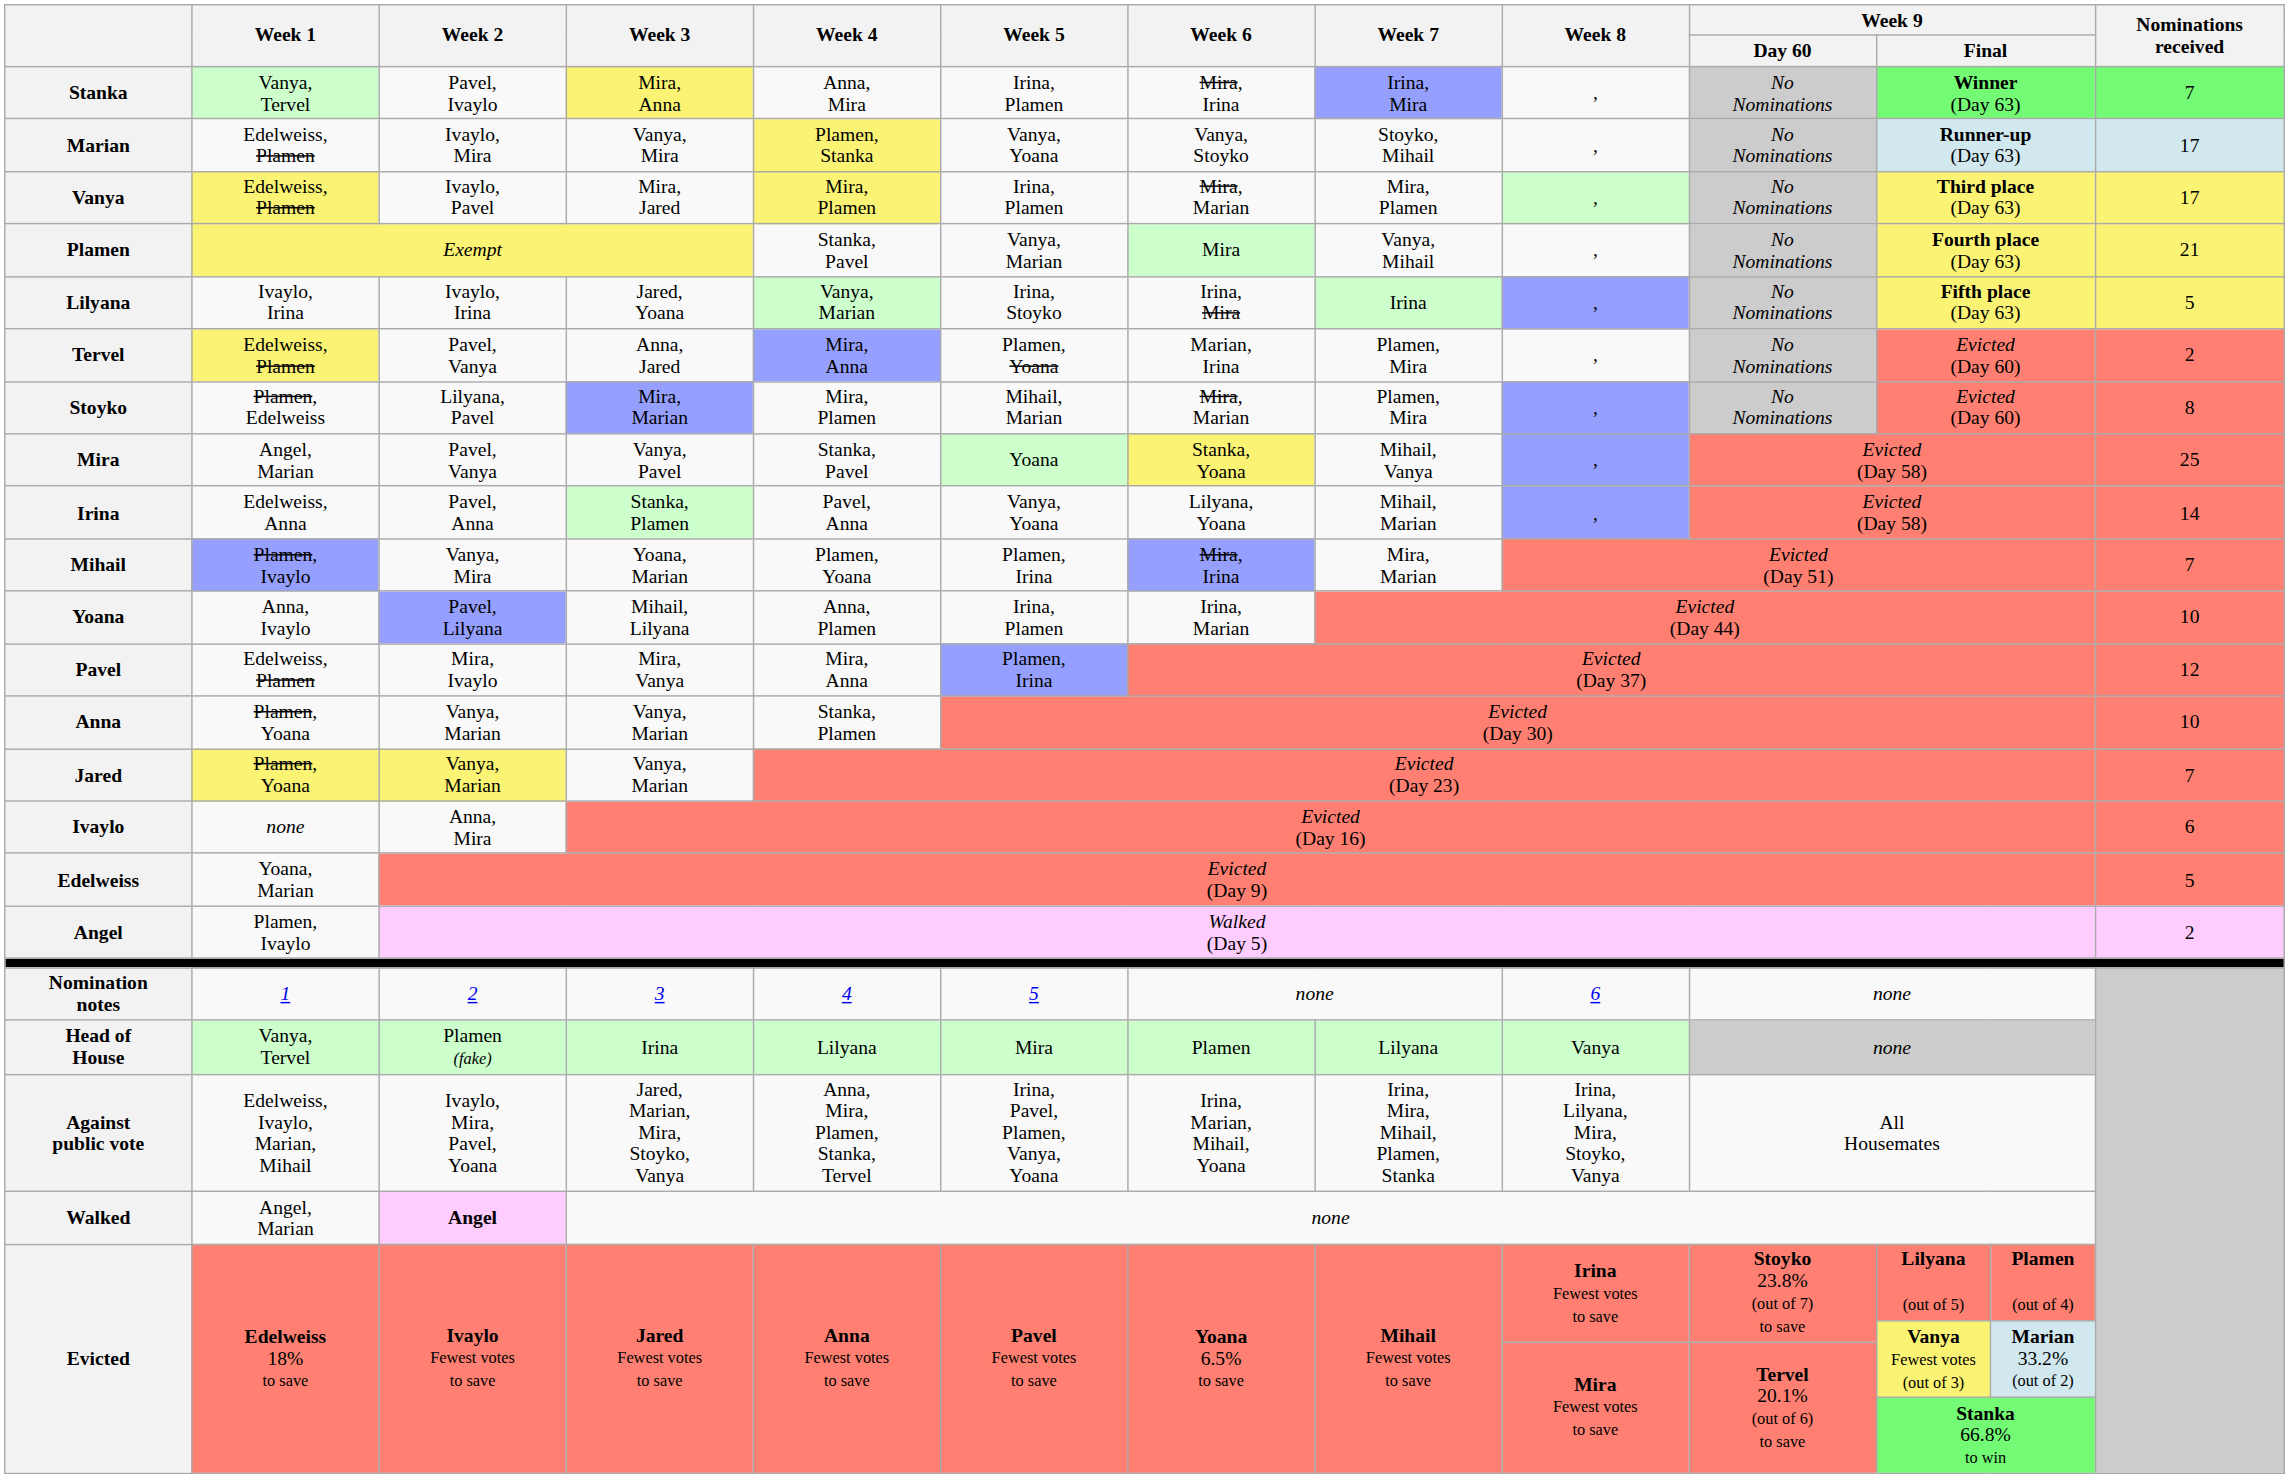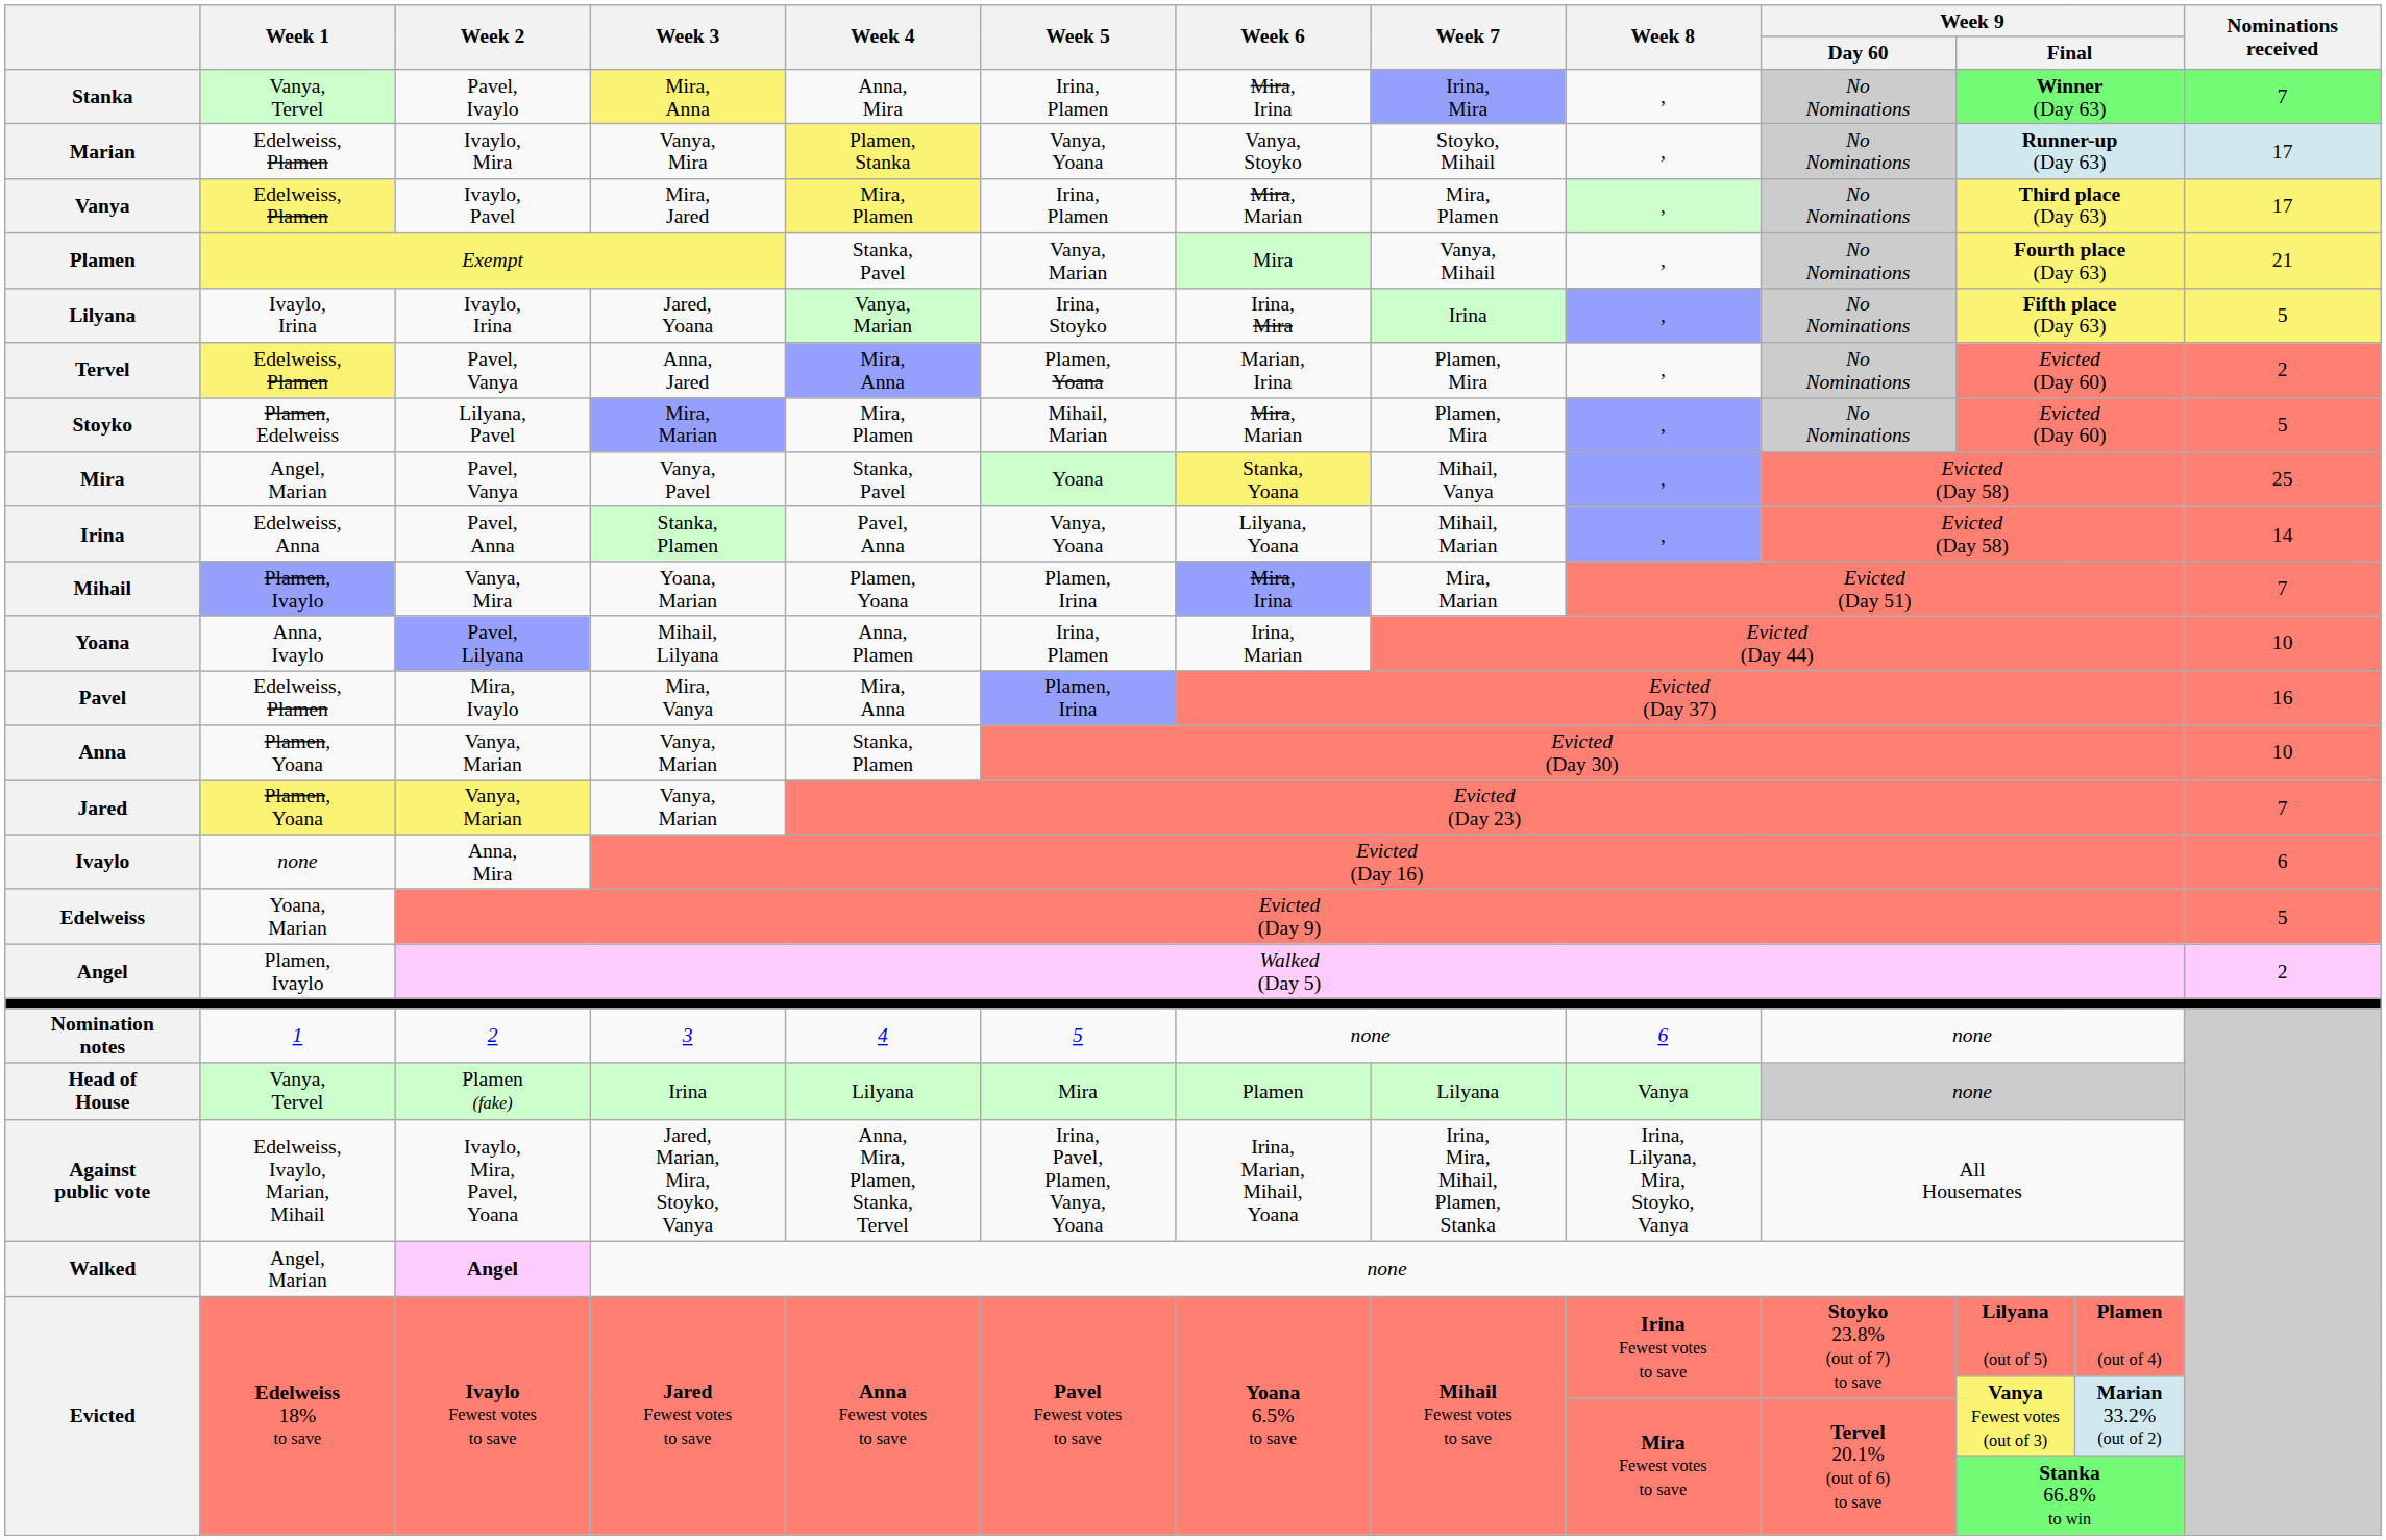Stoyko | Nominations received: 8 -> 5
Pavel | Nominations received: 12 -> 16
